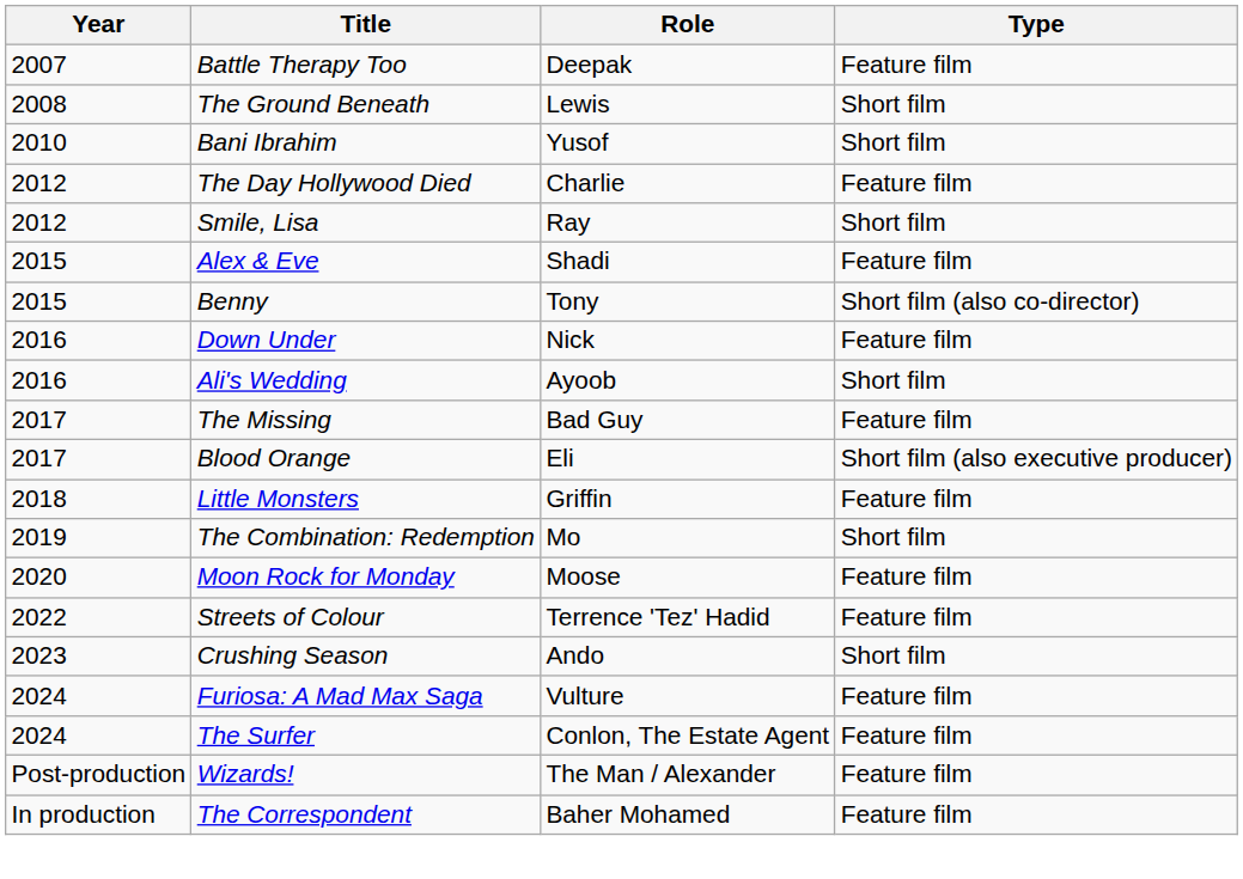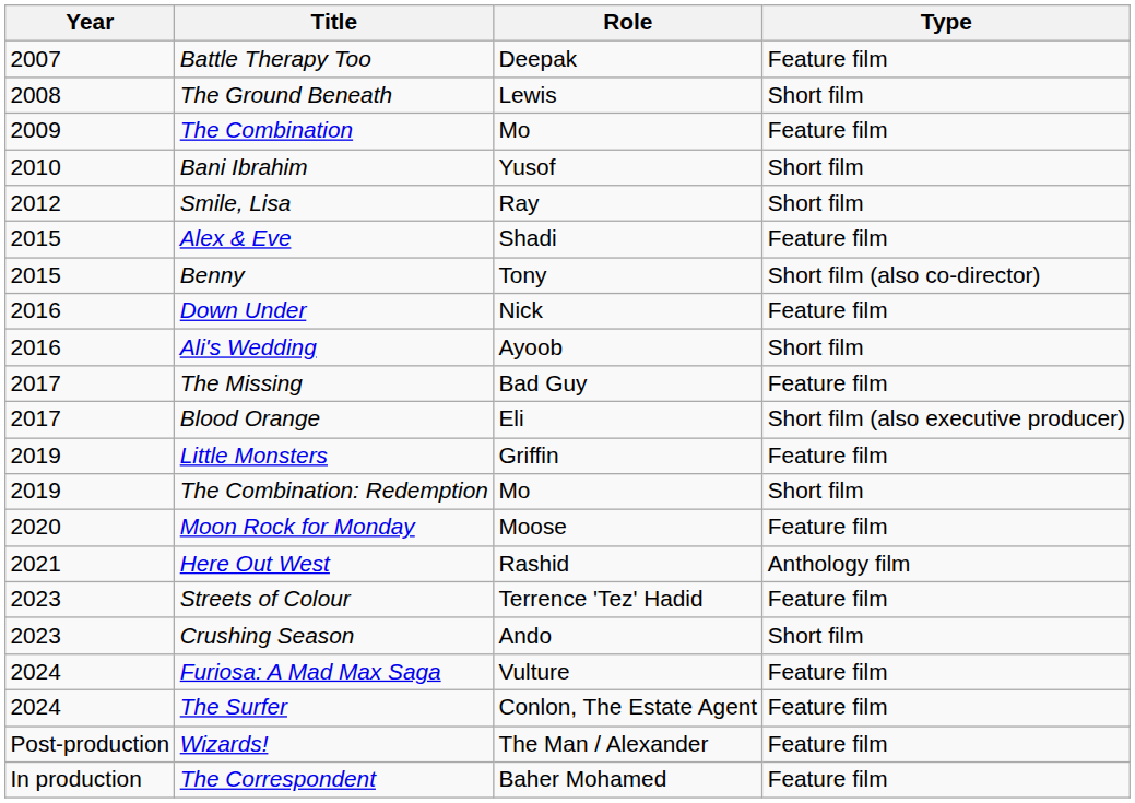+ row: 2009 | The Combination | Mo | Feature film
- row: 2012 | The Day Hollywood Died | Charlie | Feature film
Little Monsters | Year: 2018 -> 2019
+ row: 2021 | Here Out West | Rashid | Anthology film
Streets of Colour | Year: 2022 -> 2023
